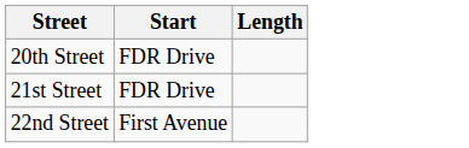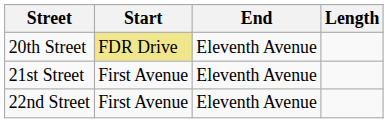+ column: End | Eleventh Avenue | Eleventh Avenue | Eleventh Avenue
20th Street | Start: no background -> khaki background
21st Street | Start: FDR Drive -> First Avenue
